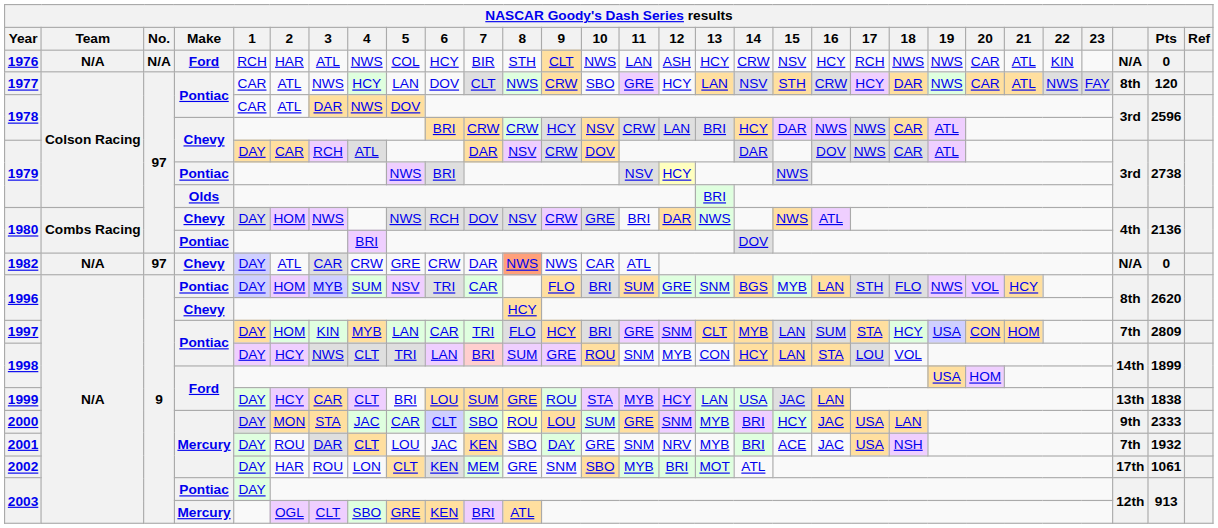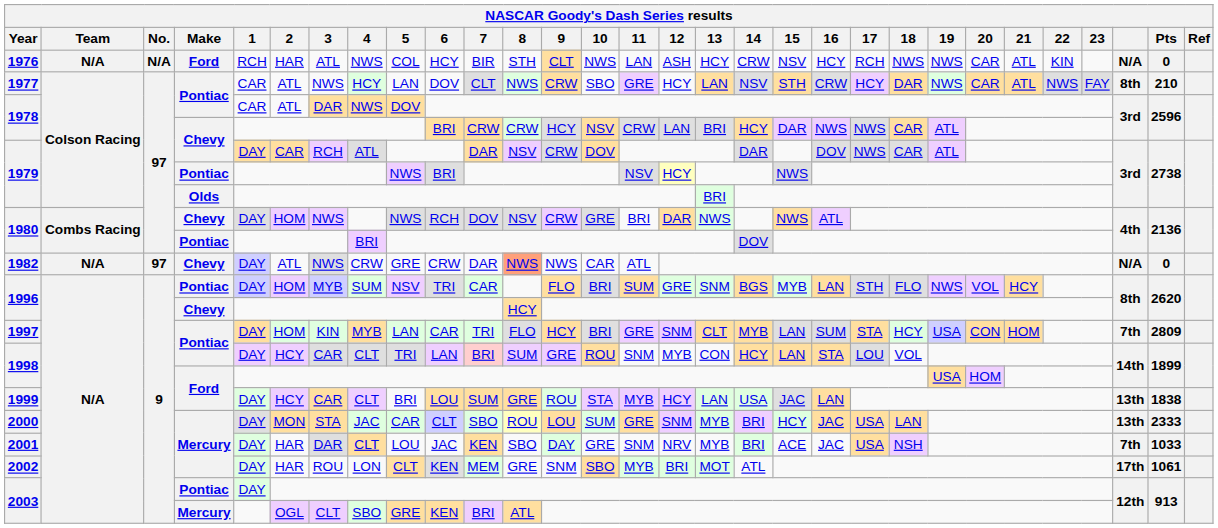1977 | Pts: 120 -> 210
1982 | 3: CAR -> NWS
1998 / Pontiac | 3: NWS -> CAR
2000 | column 28: 9th -> 13th
2001 | 2: ROU -> HAR
2001 | Pts: 1932 -> 1033
